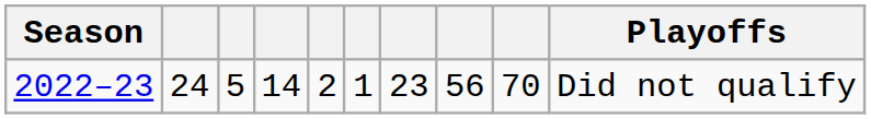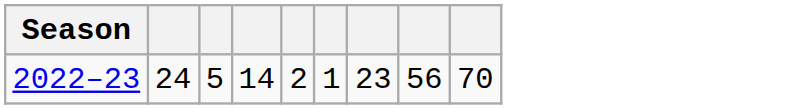- column: Playoffs | Did not qualify
